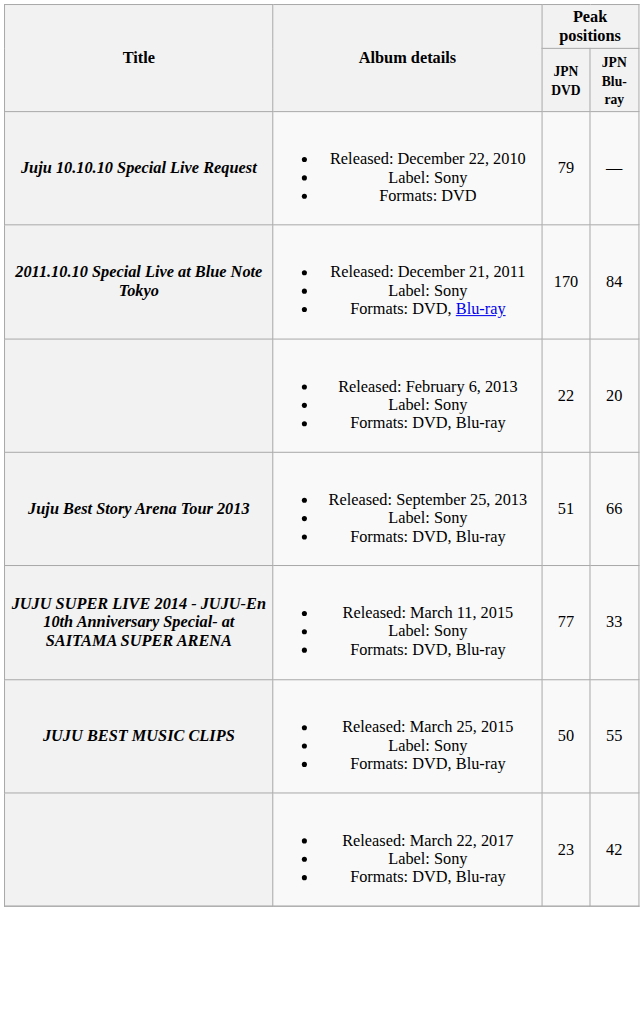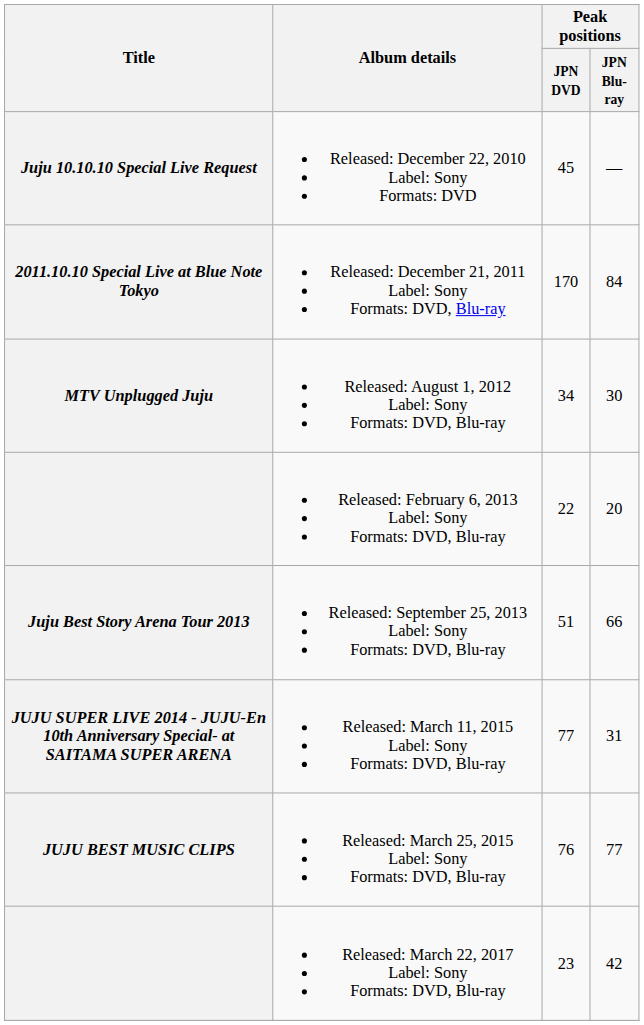Released: December 22, 2010 Label: Sony Formats: DVD | Peak positions / JPN DVD: 79 -> 45
+ row: MTV Unplugged Juju | Released: August 1, 2012 Label: Sony Formats: DVD, Blu-ray | 34 | 30
Released: March 11, 2015 Label: Sony Formats: DVD, Blu-ray | Peak positions / JPN Blu-ray: 33 -> 31
Released: March 25, 2015 Label: Sony Formats: DVD, Blu-ray | Peak positions / JPN DVD: 50 -> 76
Released: March 25, 2015 Label: Sony Formats: DVD, Blu-ray | Peak positions / JPN Blu-ray: 55 -> 77
